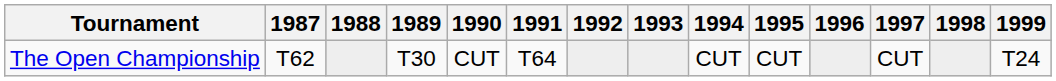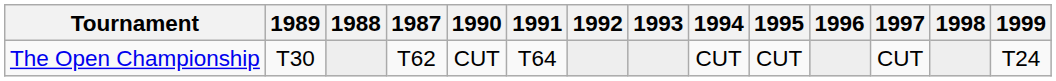columns swapped: 1987 <-> 1989
